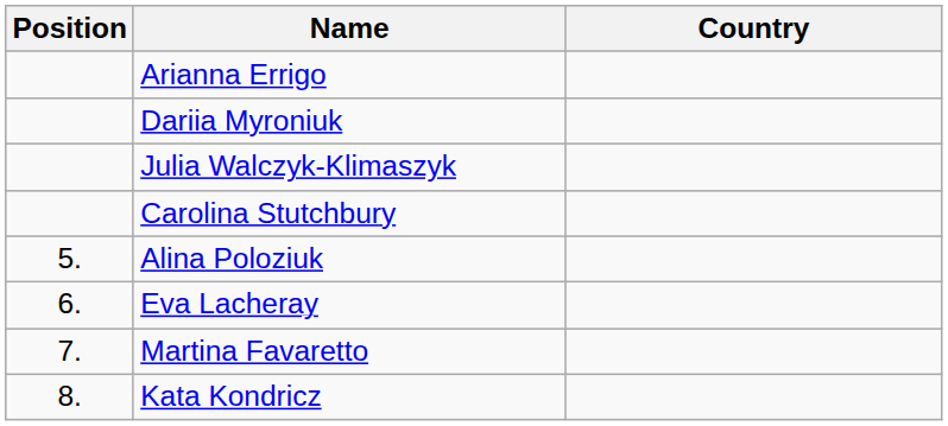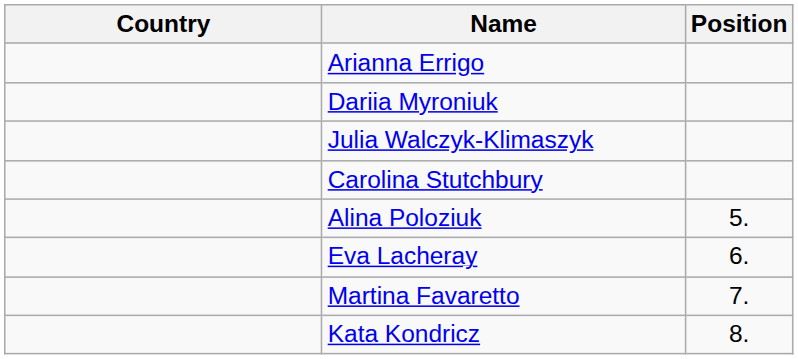columns swapped: Position <-> Country
